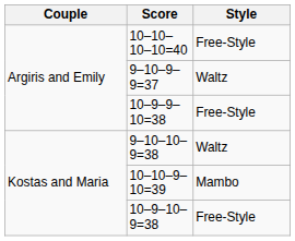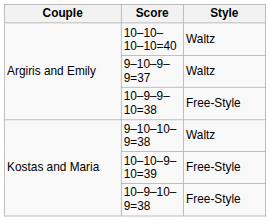10–10–10–10=40 | Style: Free-Style -> Waltz
10–10–9–10=39 | Style: Mambo -> Free-Style
